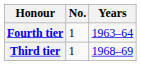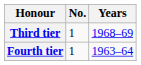rows swapped: Third tier <-> Fourth tier
